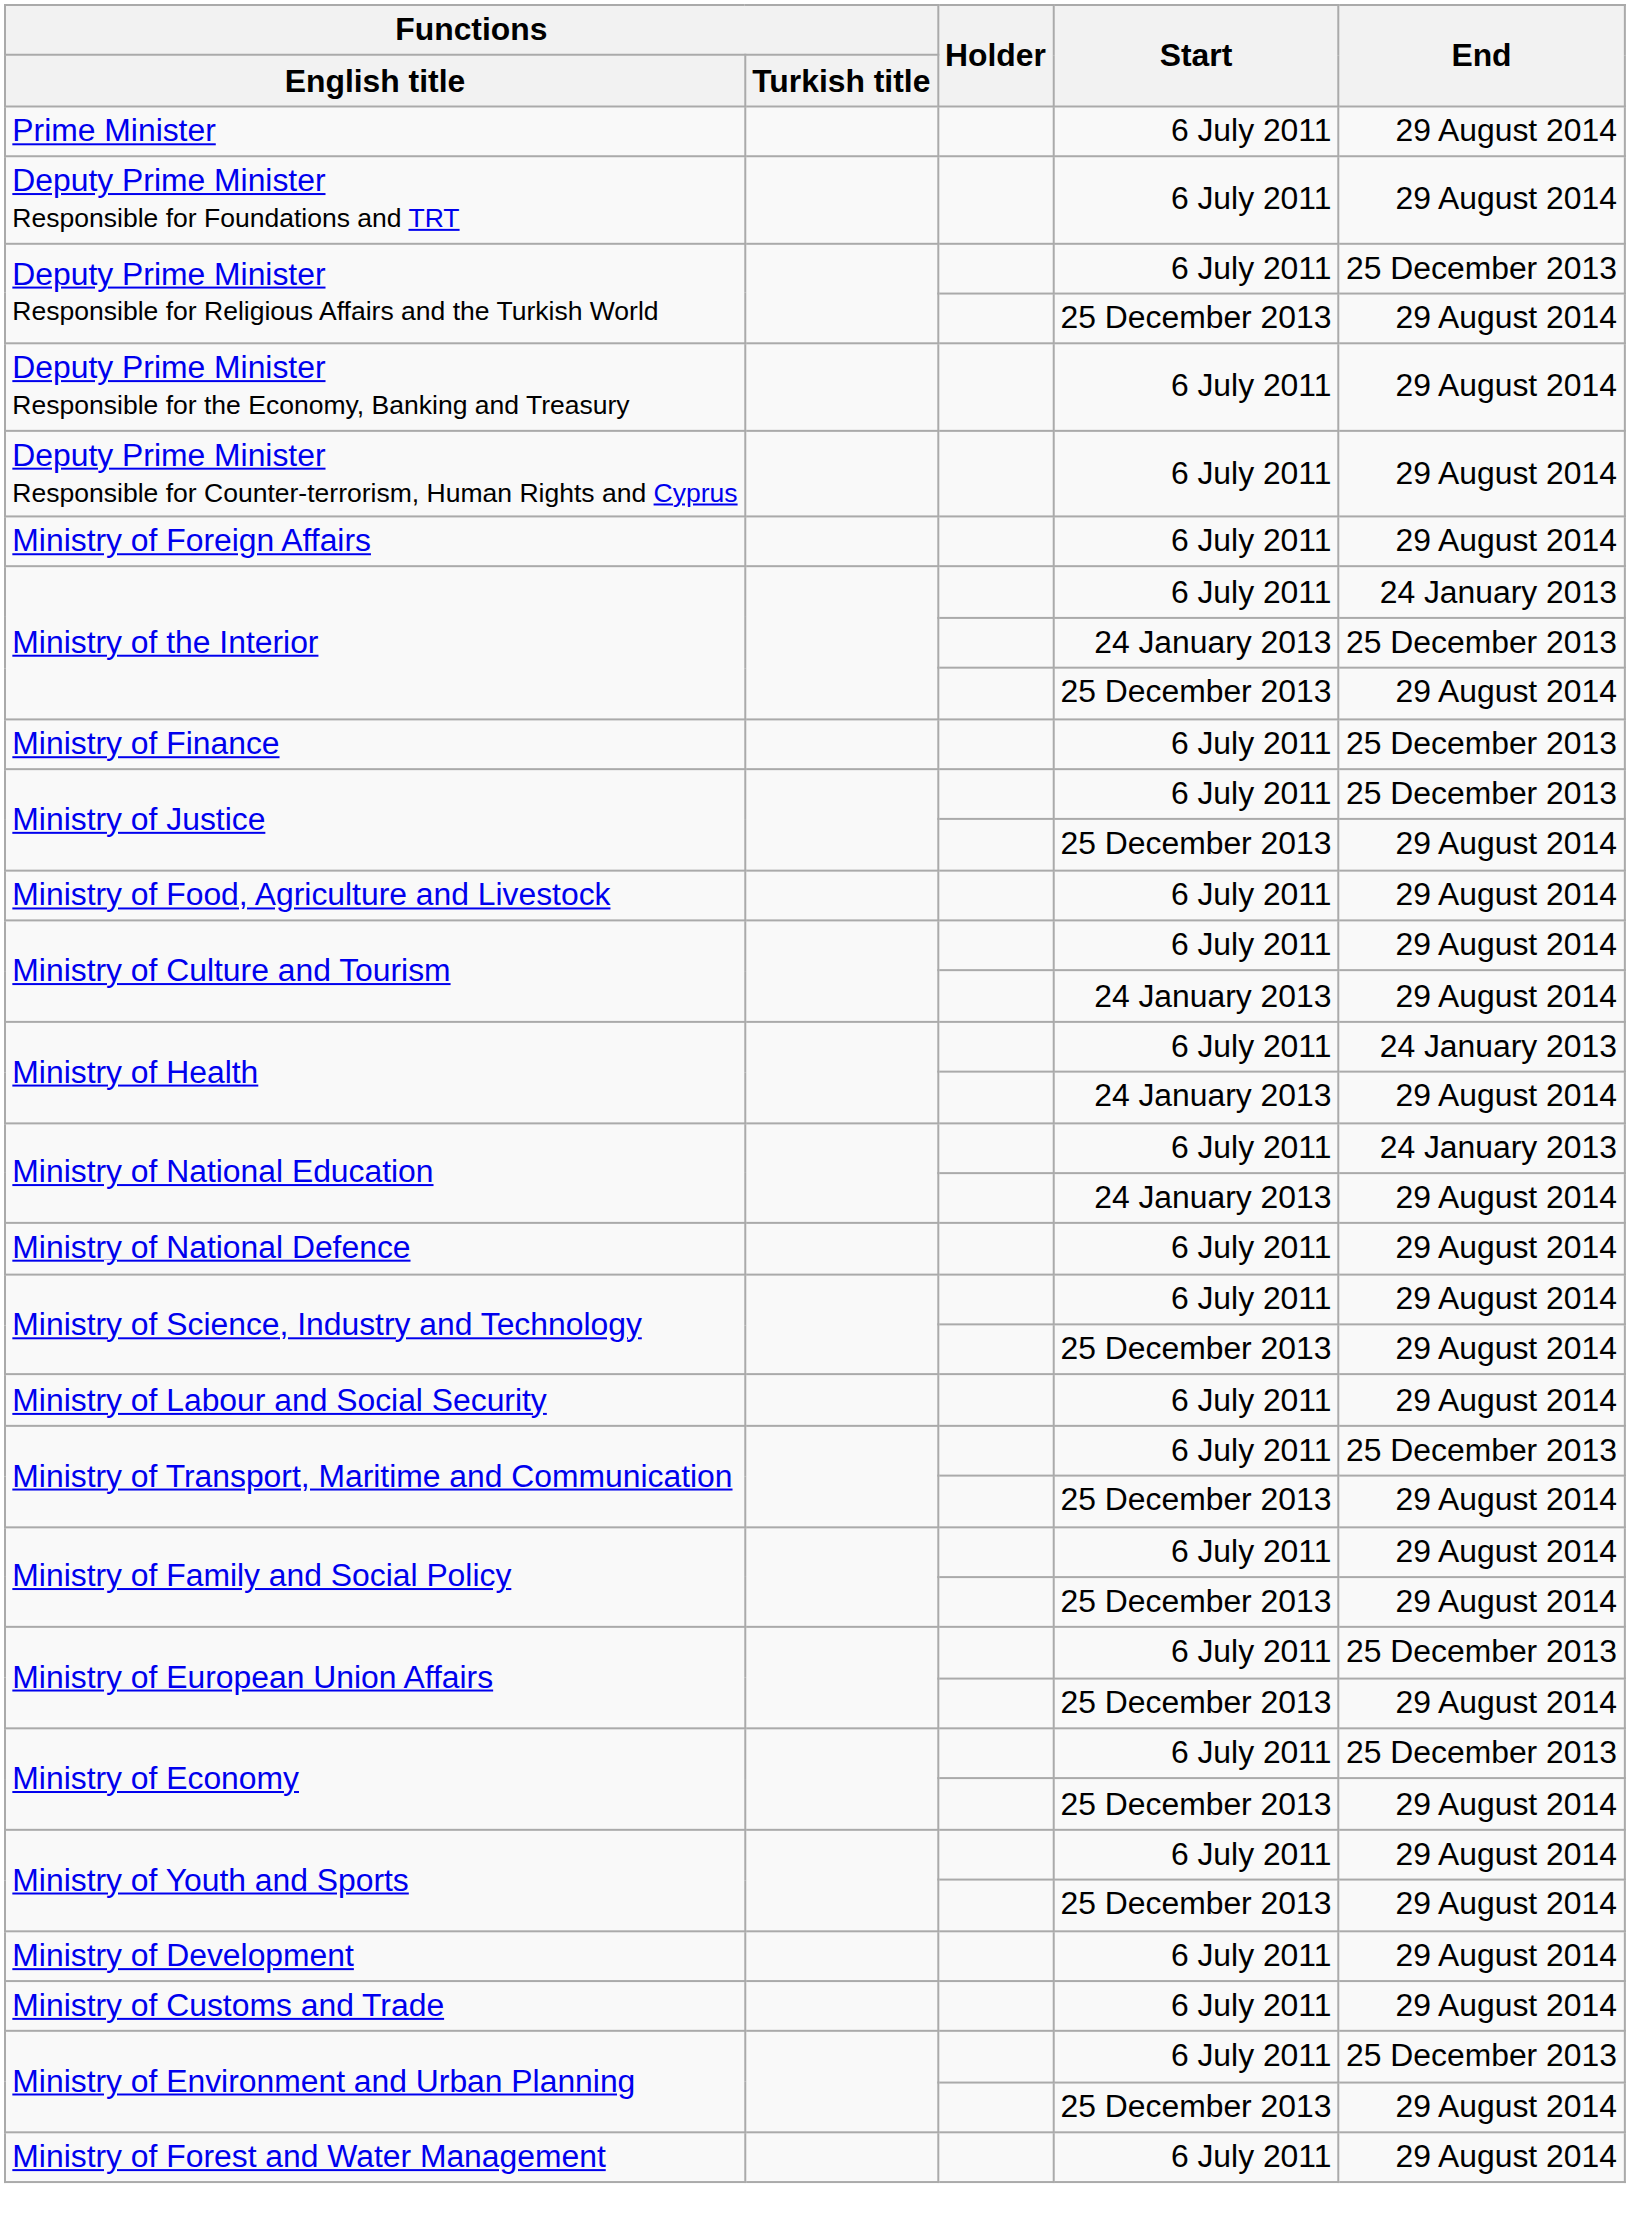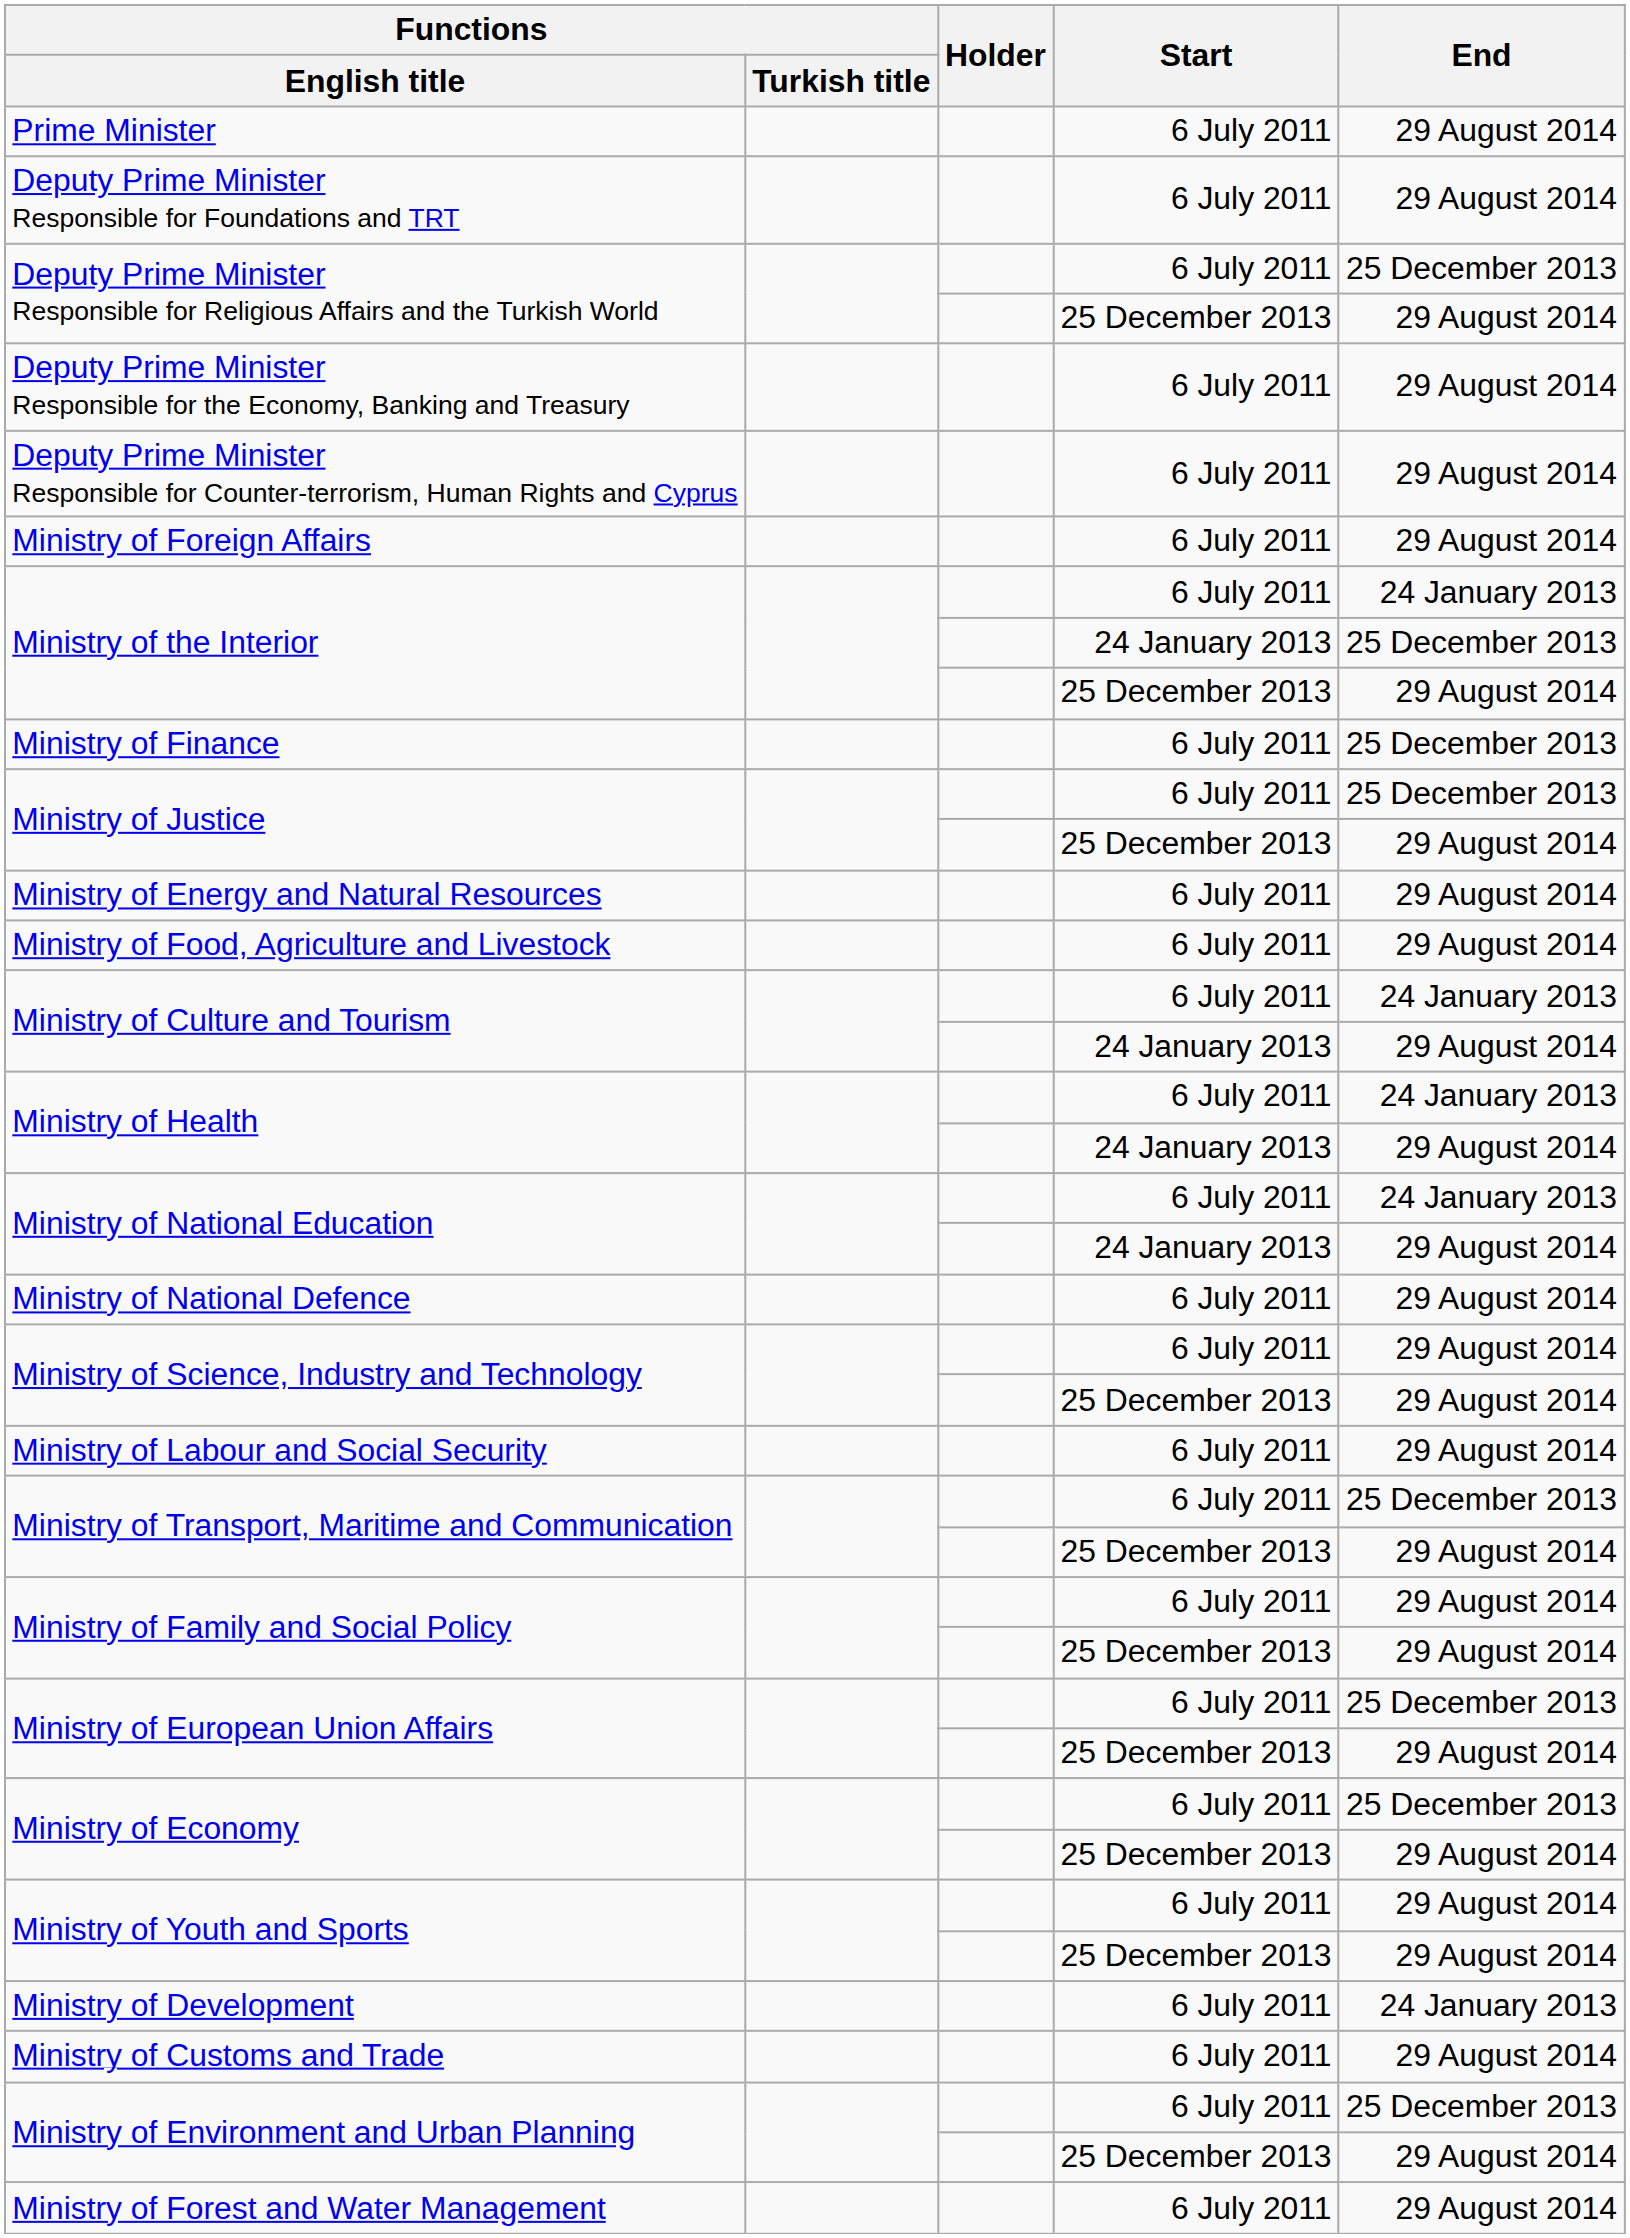+ row: Ministry of Energy and Natural Resources | 6 July 2011 | 29 August 2014
Ministry of Culture and Tourism / 6 July 2011 | End: 29 August 2014 -> 24 January 2013
Ministry of Development | End: 29 August 2014 -> 24 January 2013
